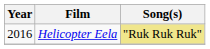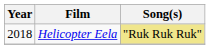Helicopter Eela | Year: 2016 -> 2018
